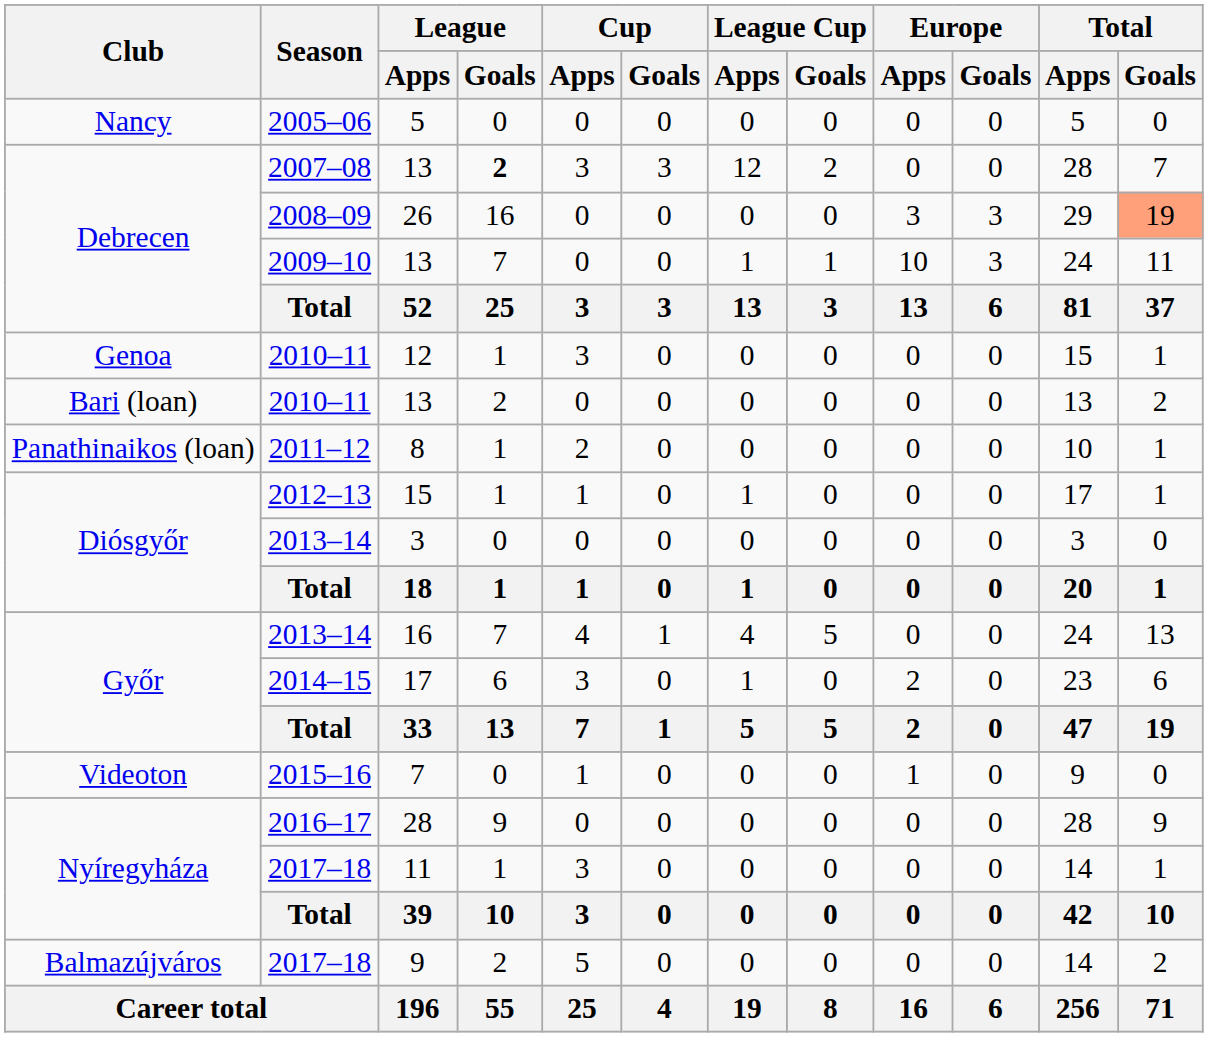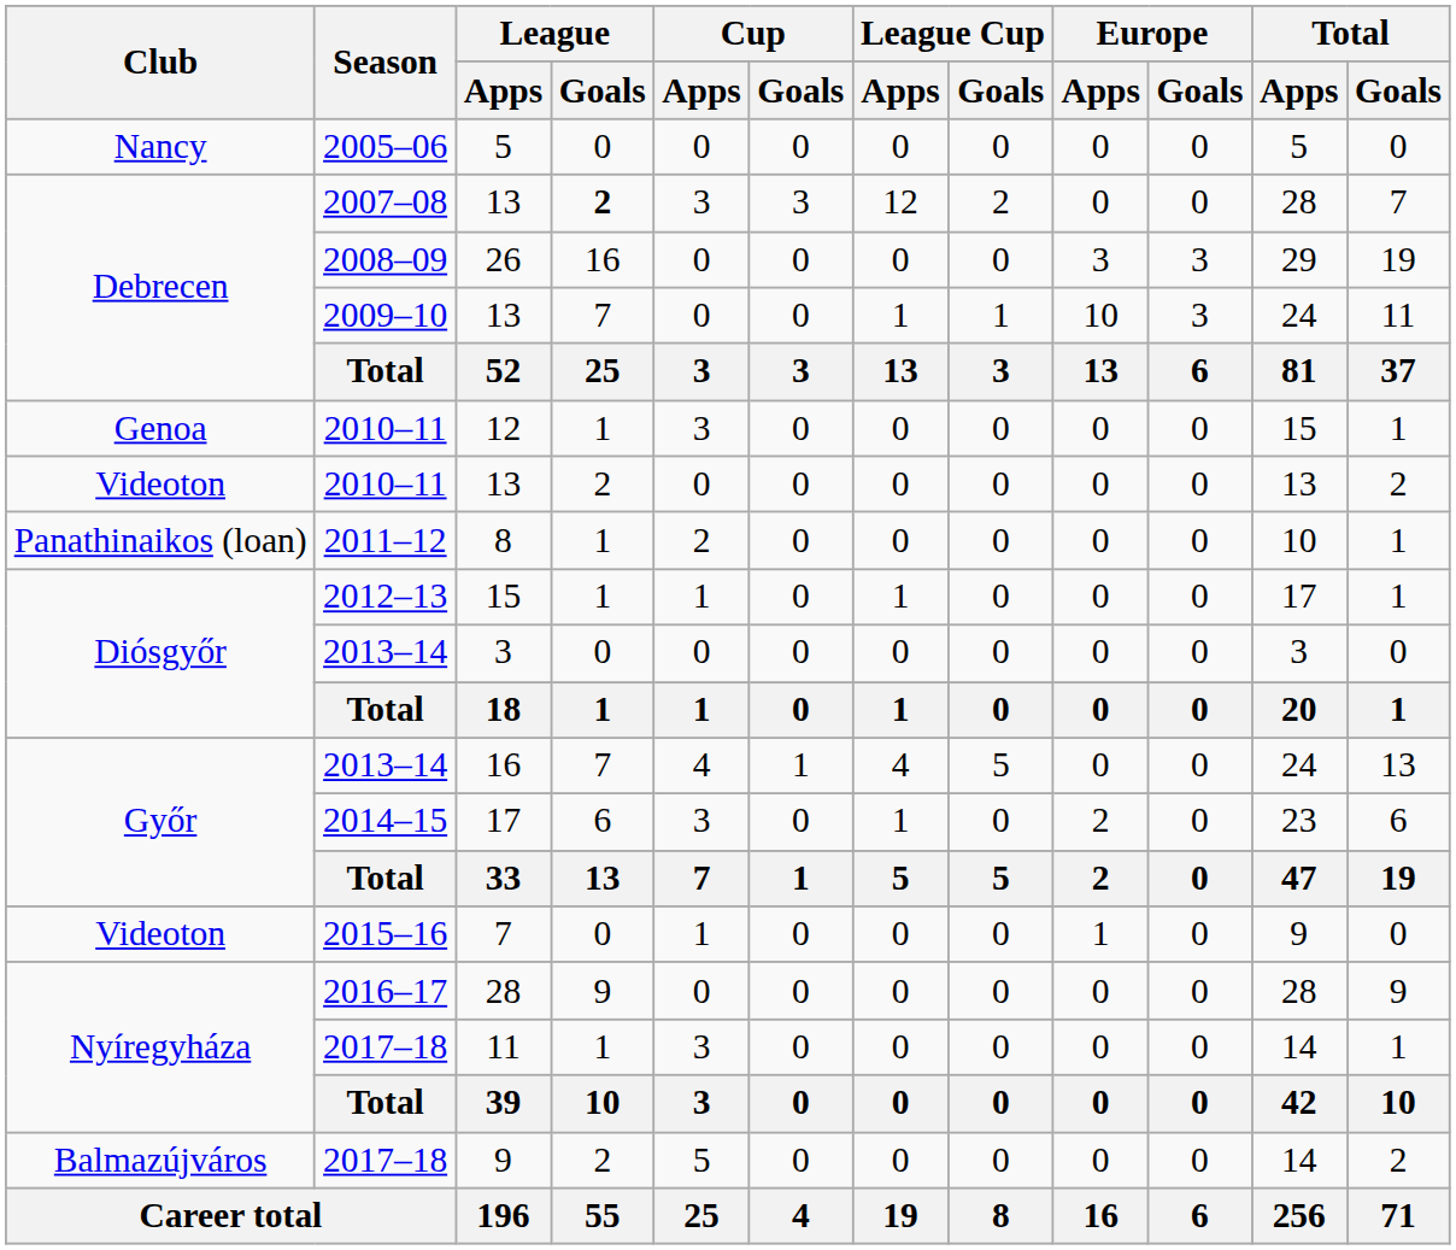26 | Total / Goals: lightsalmon background -> no background
2010–11 / 13 | Club: Bari (loan) -> Videoton
